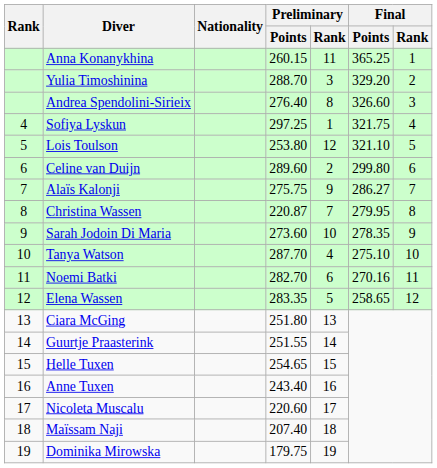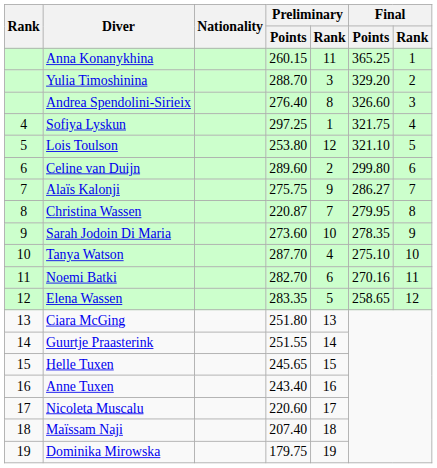Helle Tuxen | Preliminary / Points: 254.65 -> 245.65
